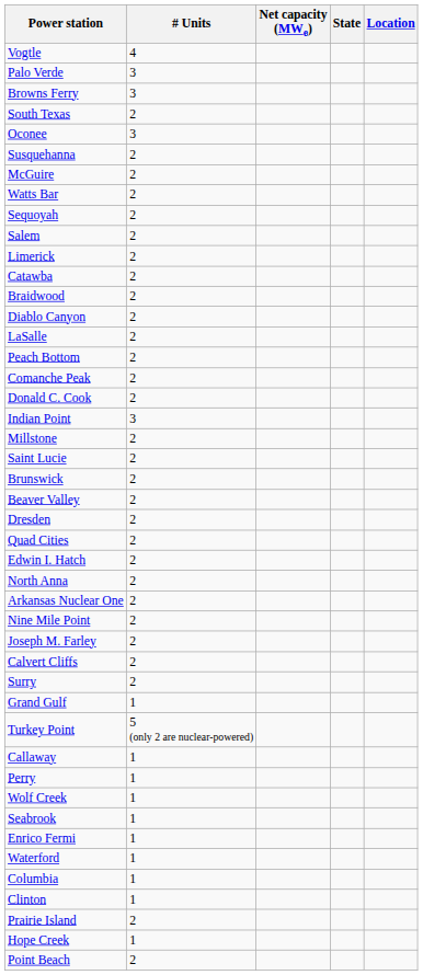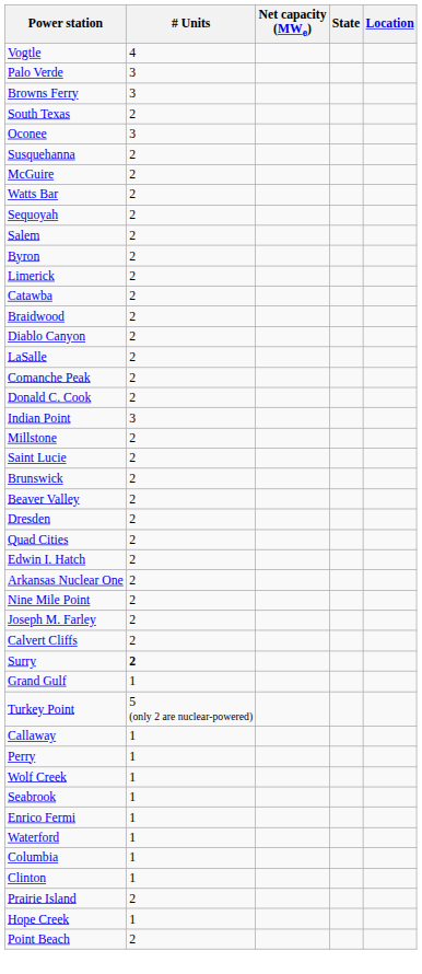+ row: Byron | 2
- row: Peach Bottom | 2
- row: North Anna | 2
Surry | # Units: normal -> bold
